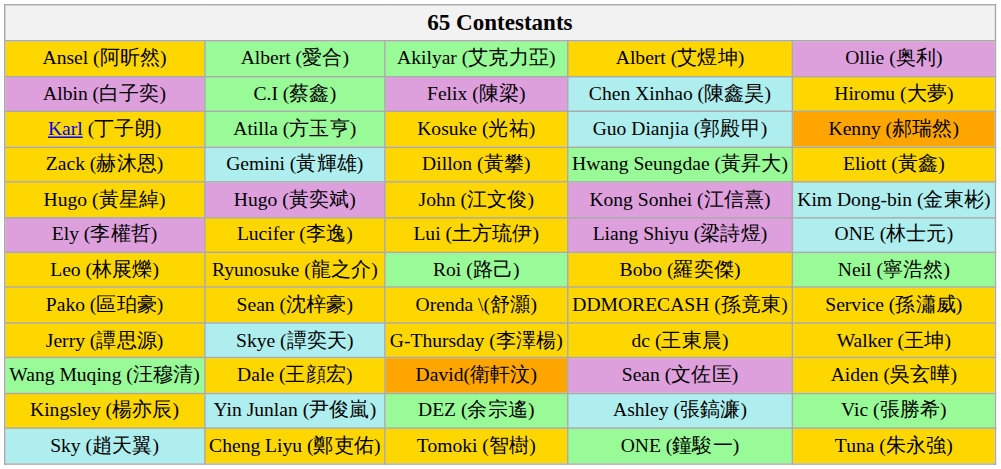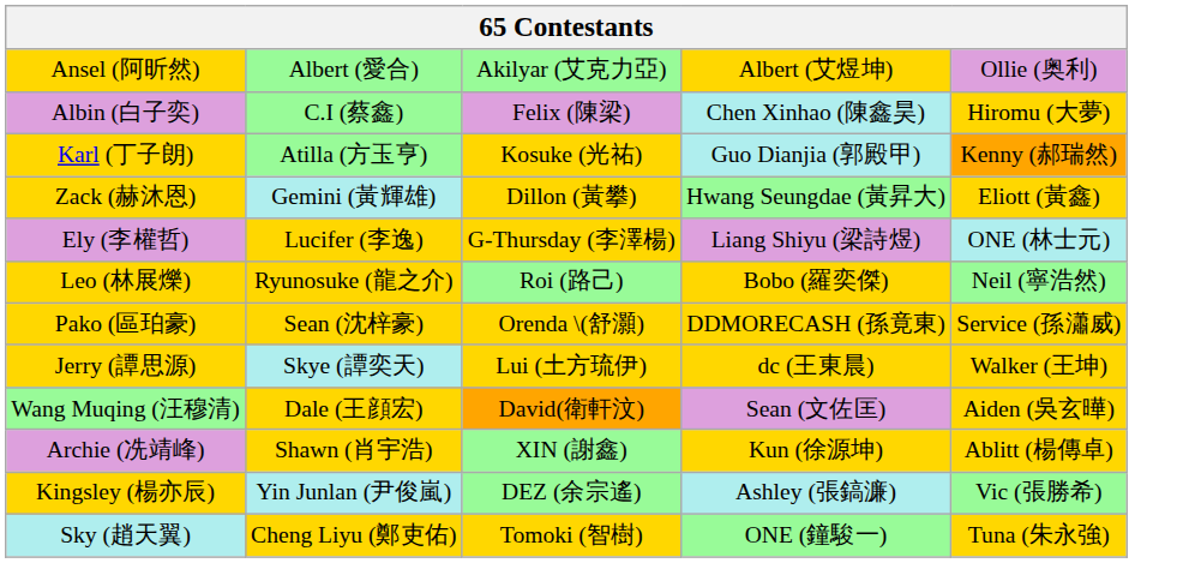- row: Hugo (黃星綽) | Hugo (黃奕斌) | John (江文俊) | Kong Sonhei (江信熹) | Kim Dong-bin (金東彬)
Ely (李權哲) | column 3: Lui (土方琉伊) -> G-Thursday (李澤楊)
Jerry (譚思源) | column 3: G-Thursday (李澤楊) -> Lui (土方琉伊)
+ row: Archie (冼靖峰) | Shawn (肖宇浩) | XIN (謝鑫) | Kun (徐源坤) | Ablitt (楊傳卓)
